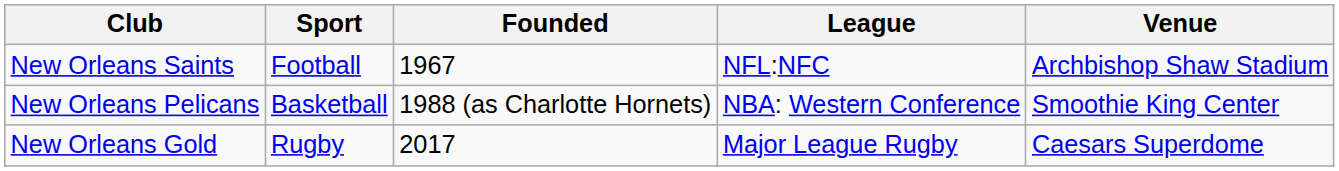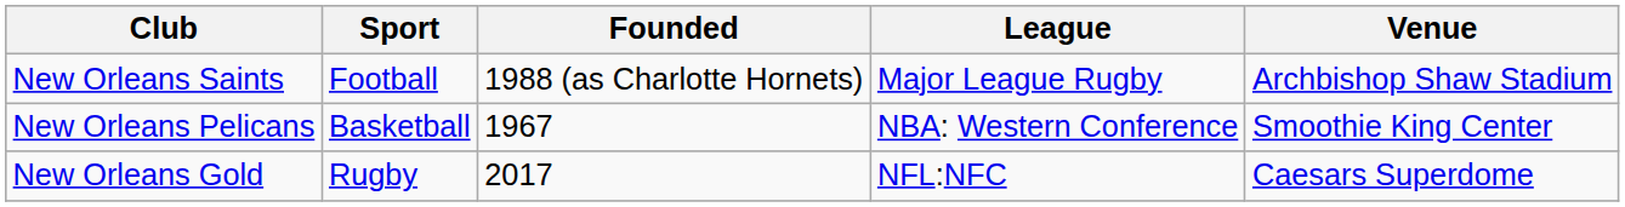New Orleans Saints | Founded: 1967 -> 1988 (as Charlotte Hornets)
New Orleans Saints | League: NFL:NFC -> Major League Rugby
New Orleans Pelicans | Founded: 1988 (as Charlotte Hornets) -> 1967
New Orleans Gold | League: Major League Rugby -> NFL:NFC
